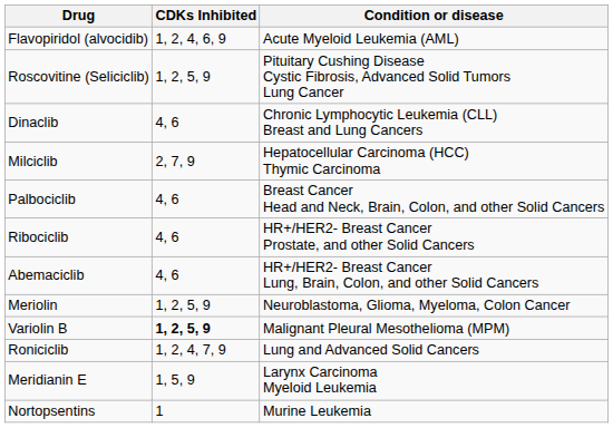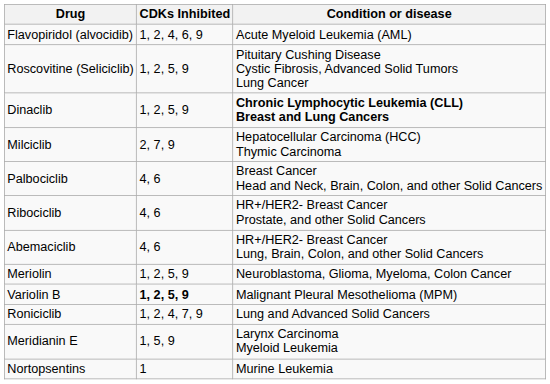Dinaclib | CDKs Inhibited: 4, 6 -> 1, 2, 5, 9
Dinaclib | Condition or disease: normal -> bold
